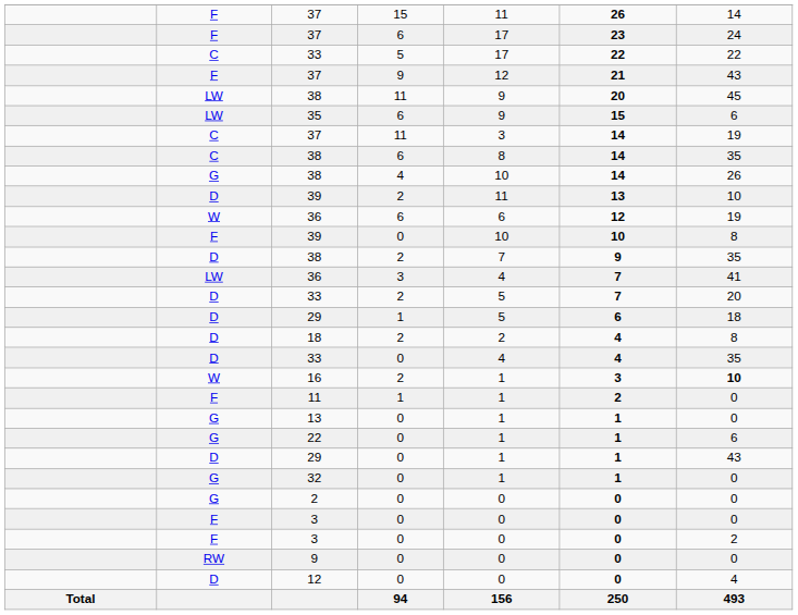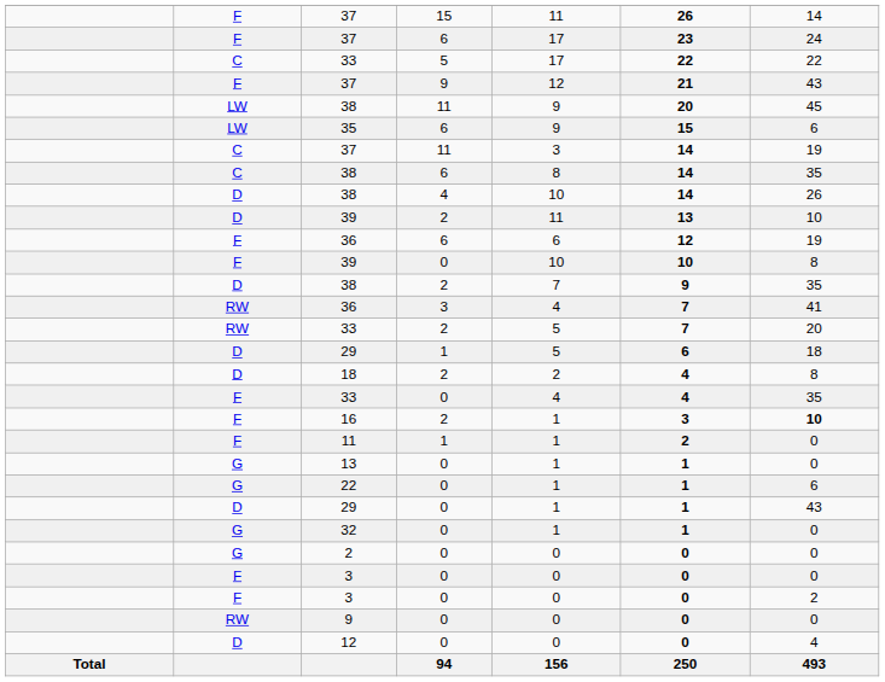38 / 4 | column 2: G -> D
36 / 6 | column 2: W -> F
36 / 3 | column 2: LW -> RW
33 / 2 | column 2: D -> RW
33 / 0 | column 2: D -> F
16 | column 2: W -> F
